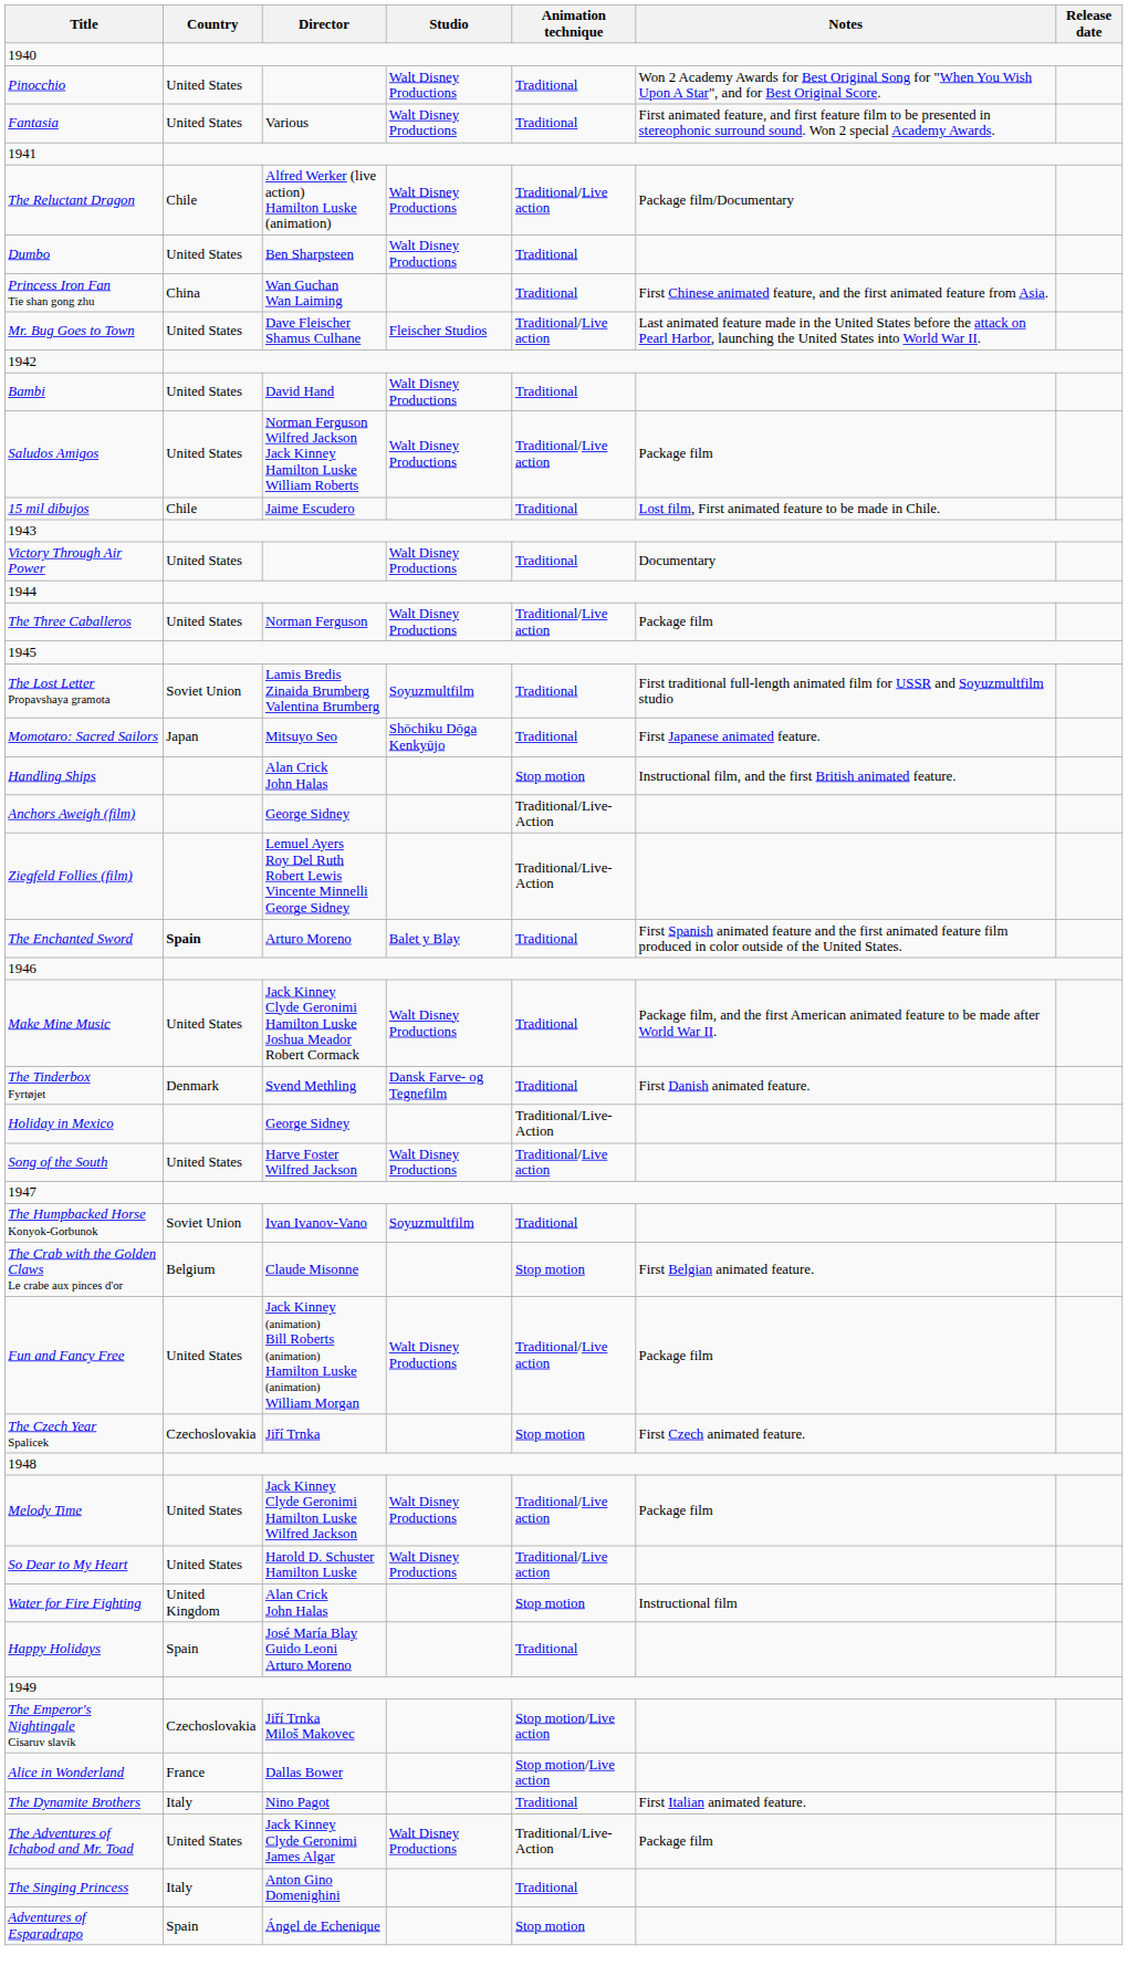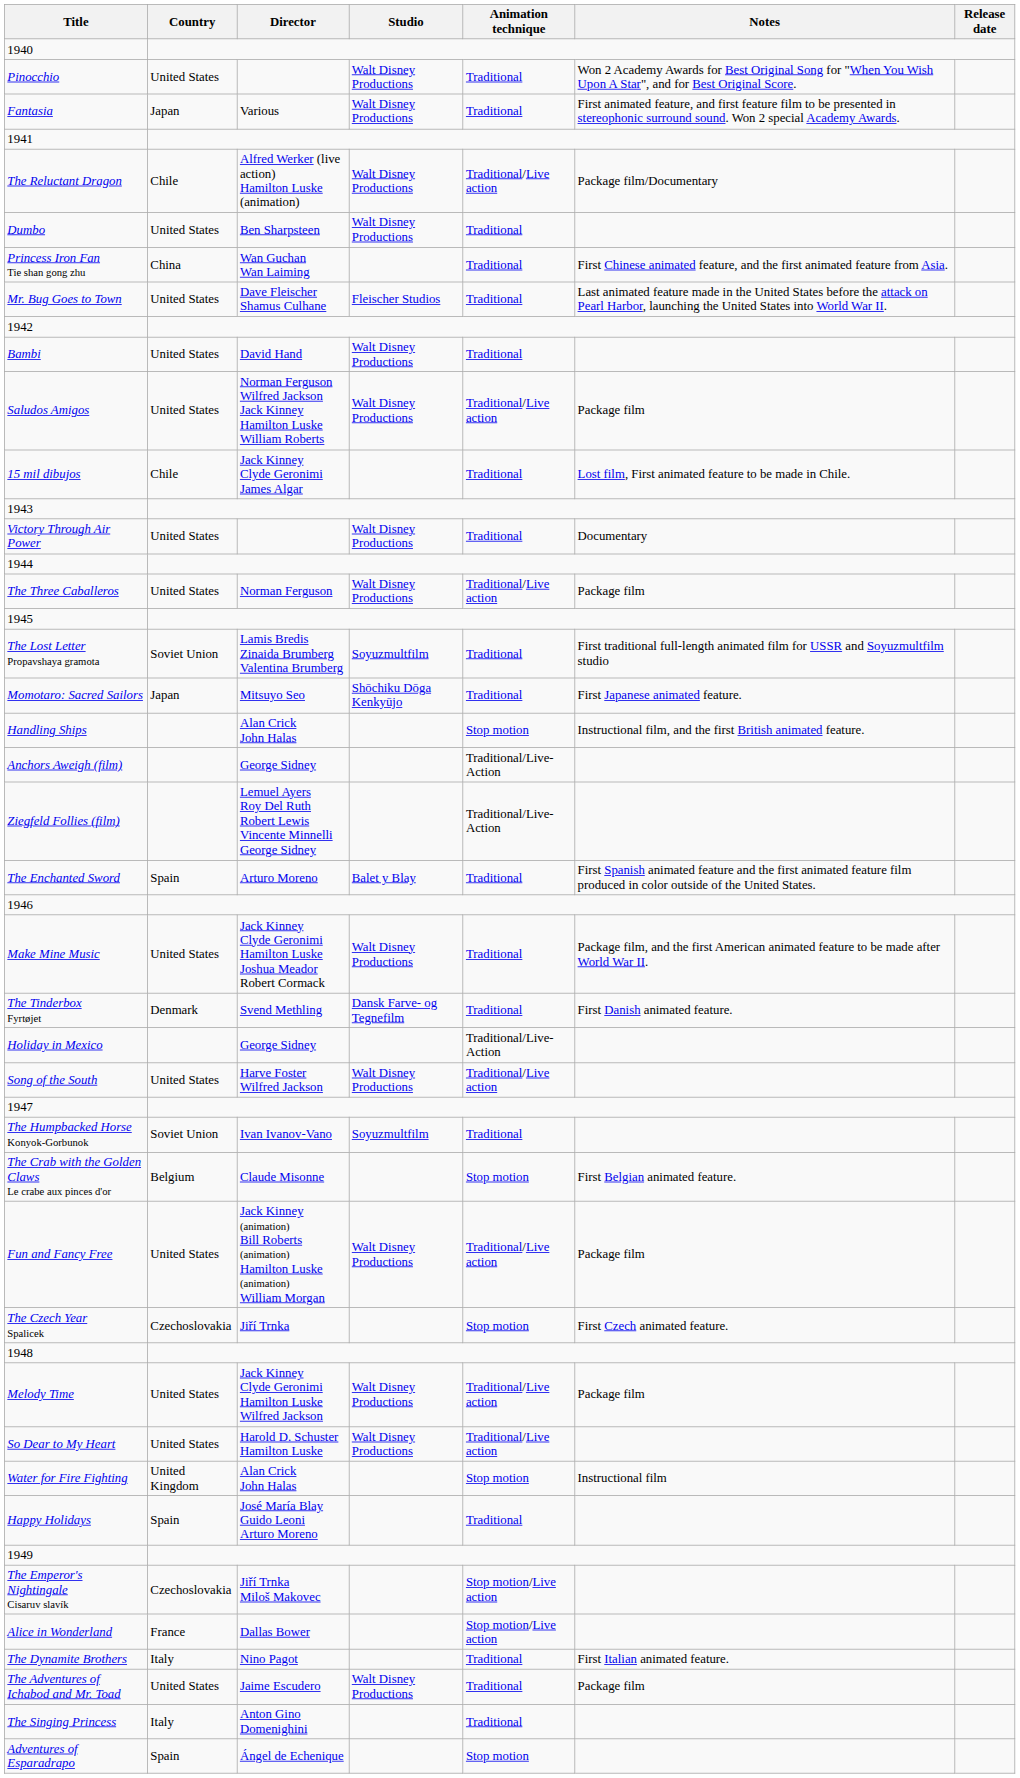Fantasia | Country: United States -> Japan
Mr. Bug Goes to Town | Animation technique: Traditional/Live action -> Traditional
15 mil dibujos | Director: Jaime Escudero -> Jack Kinney Clyde Geronimi James Algar
The Enchanted Sword | Country: bold -> normal
The Adventures of Ichabod and Mr. Toad | Director: Jack Kinney Clyde Geronimi James Algar -> Jaime Escudero
The Adventures of Ichabod and Mr. Toad | Animation technique: Traditional/Live-Action -> Traditional
